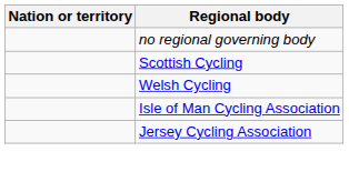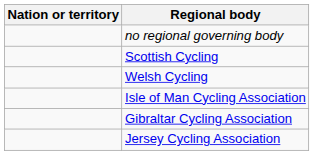+ row: Gibraltar Cycling Association
